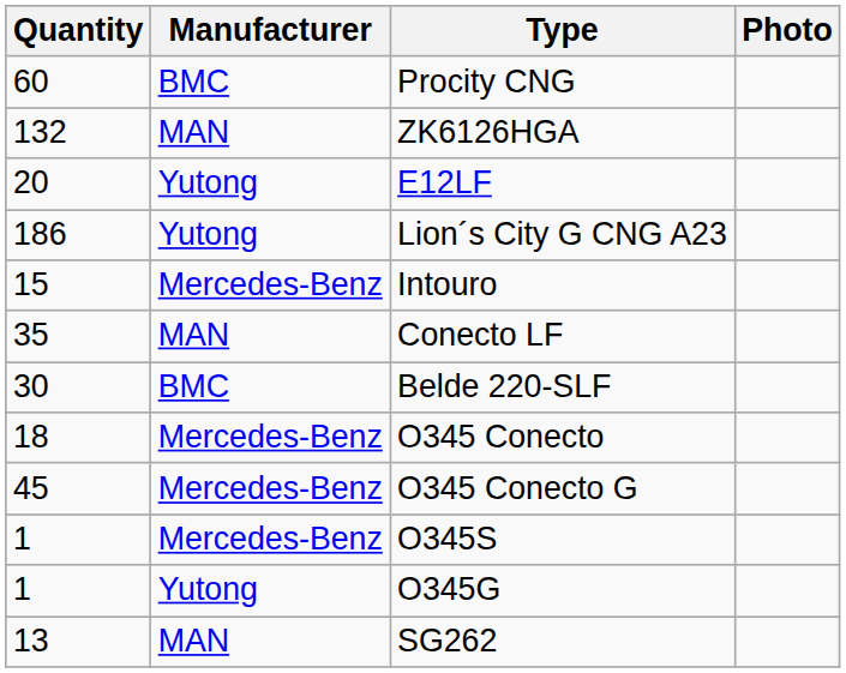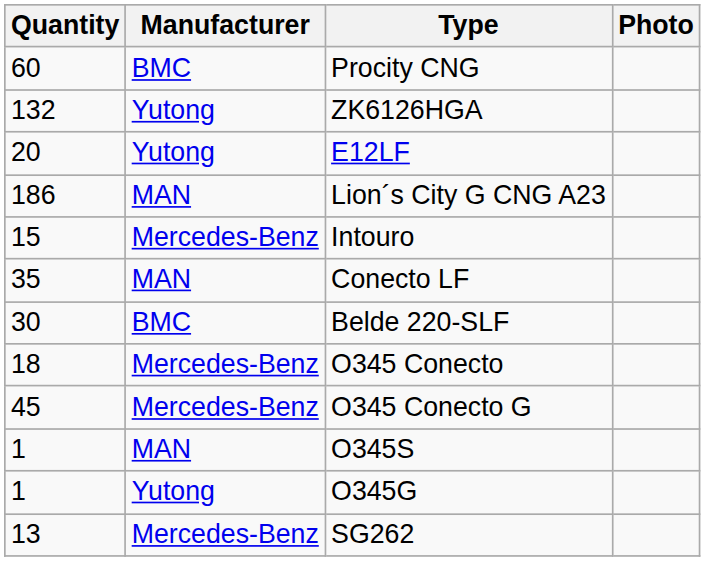ZK6126HGA | Manufacturer: MAN -> Yutong
Lion´s City G CNG A23 | Manufacturer: Yutong -> MAN
O345S | Manufacturer: Mercedes-Benz -> MAN
SG262 | Manufacturer: MAN -> Mercedes-Benz
